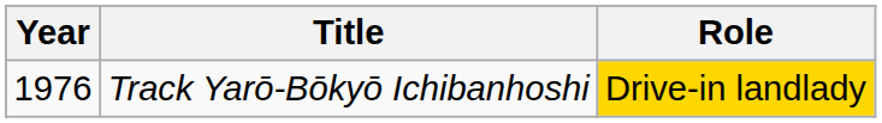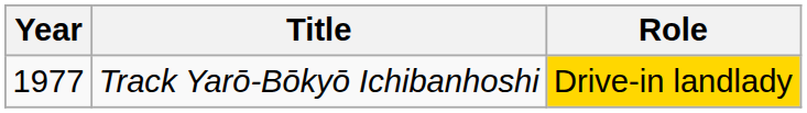Track Yarō-Bōkyō Ichibanhoshi | Year: 1976 -> 1977
